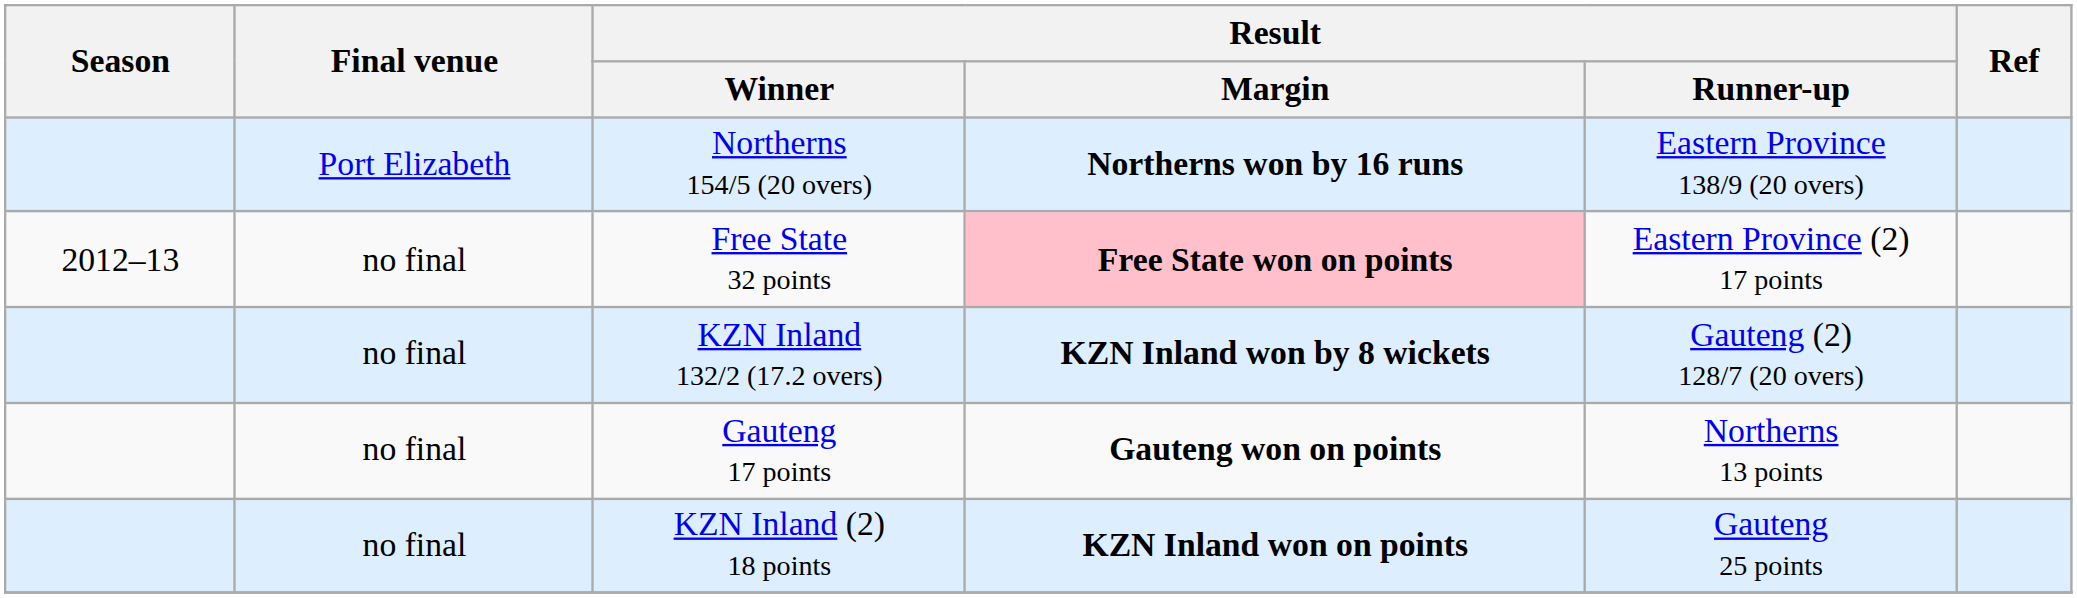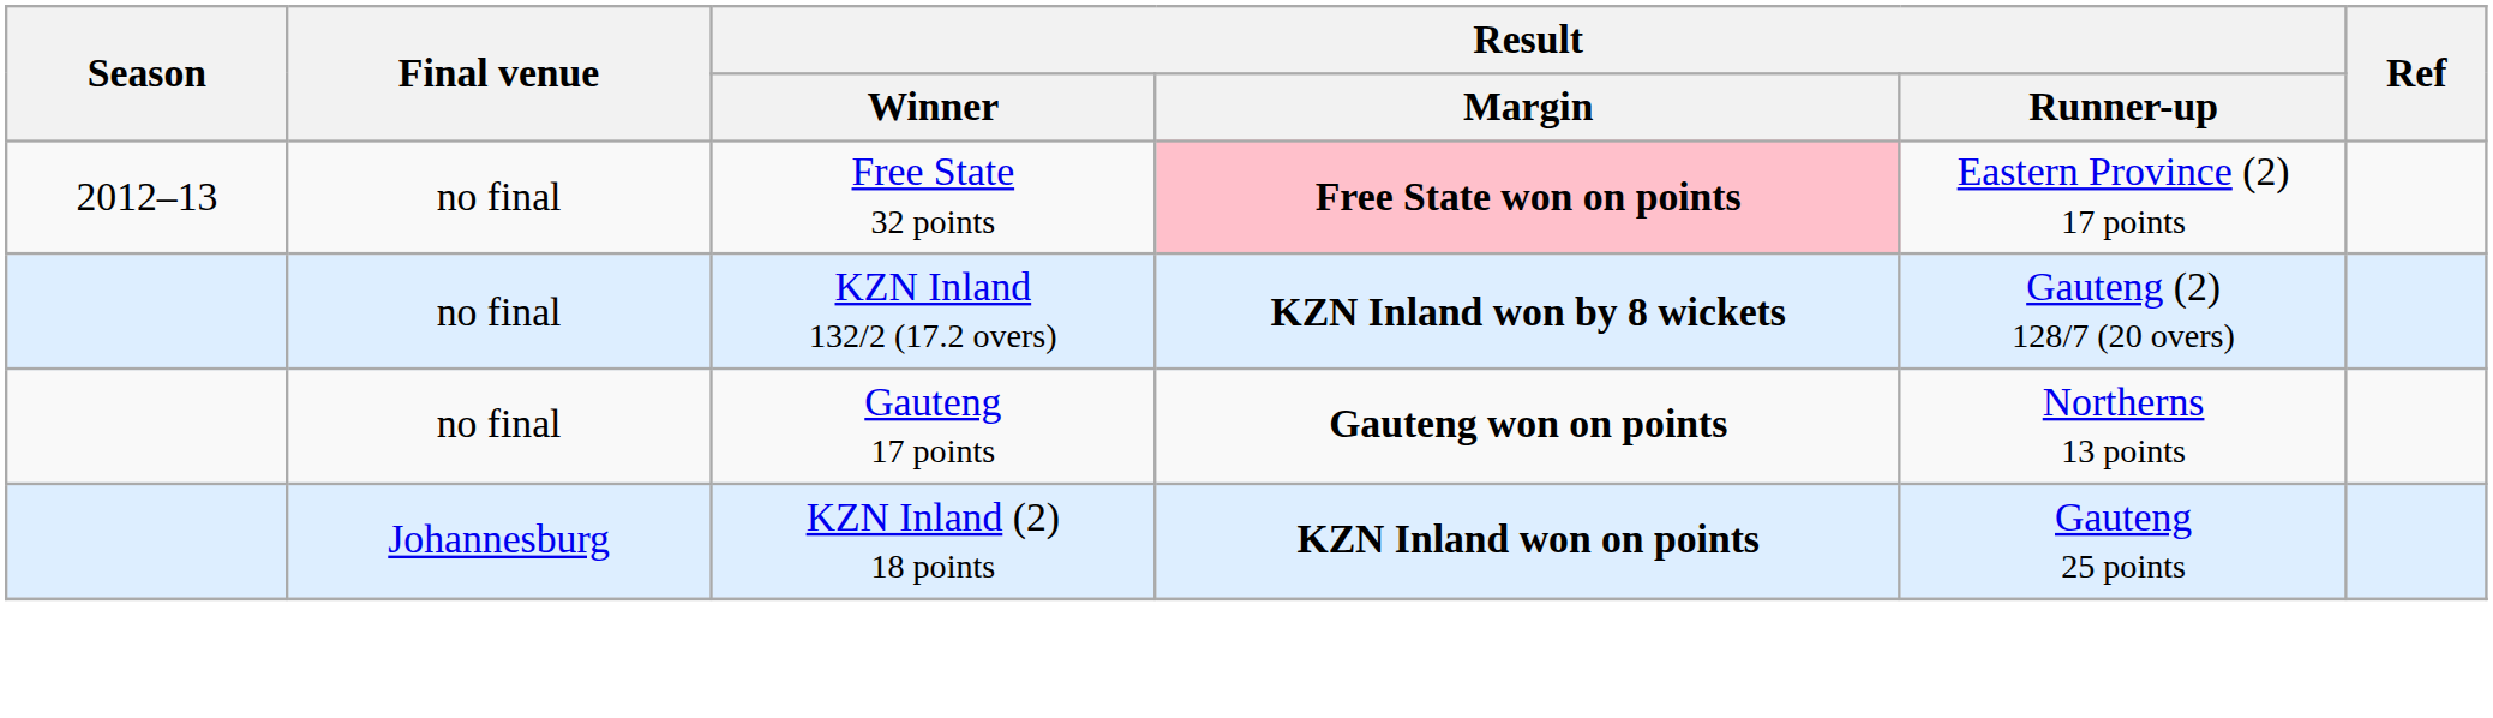- row: Port Elizabeth | Northerns 154/5 (20 overs) | Northerns won by 16 runs | Eastern Province 138/9 (20 overs)
KZN Inland (2) 18 points | Final venue: no final -> Johannesburg
